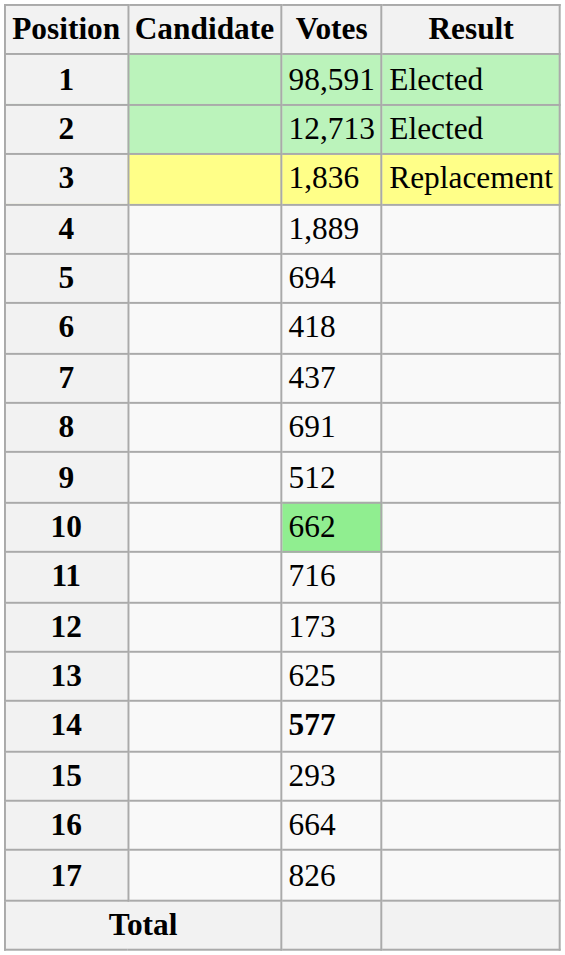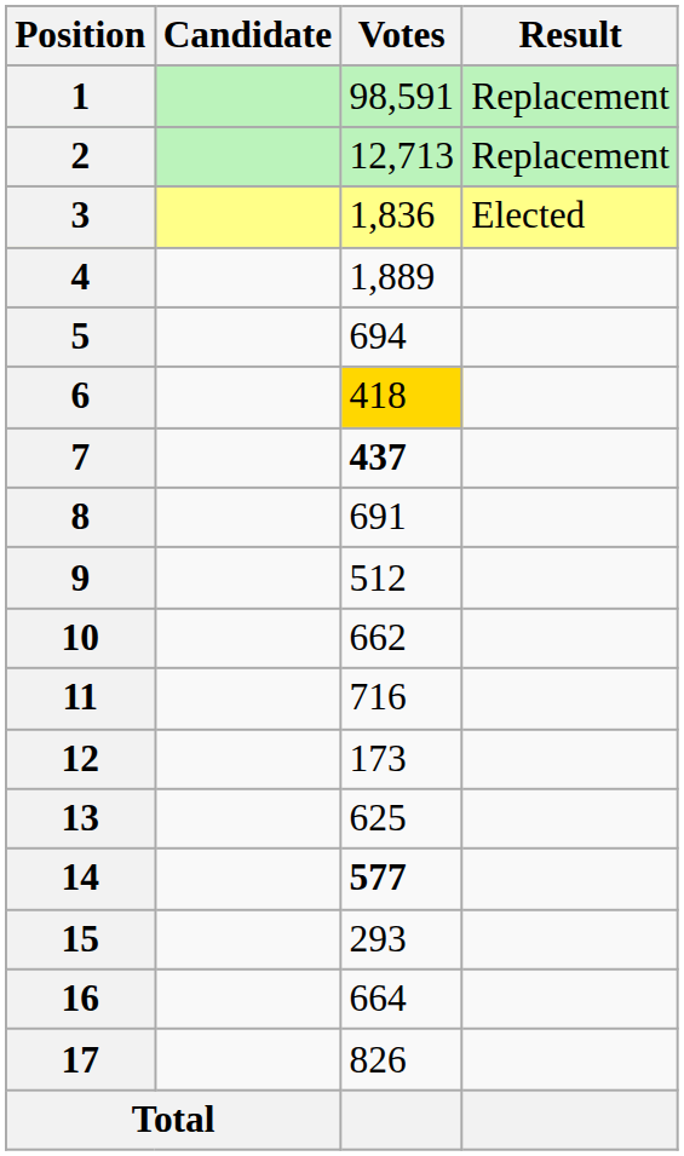1 | Result: Elected -> Replacement
2 | Result: Elected -> Replacement
3 | Result: Replacement -> Elected
6 | Votes: no background -> gold background
7 | Votes: normal -> bold
10 | Votes: lightgreen background -> no background
